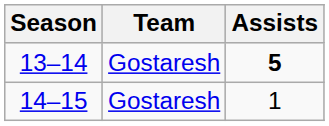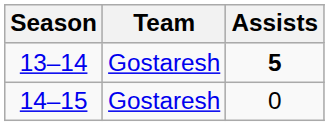14–15 | Assists: 1 -> 0
